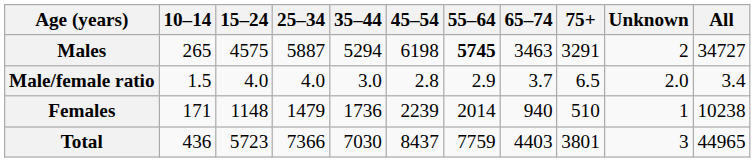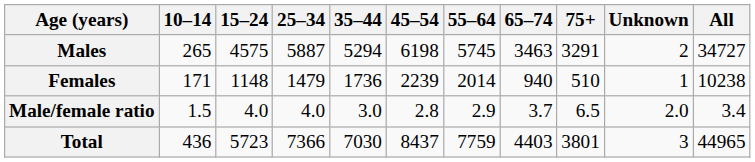Males | 55–64: bold -> normal
rows swapped: Females <-> Male/female ratio
